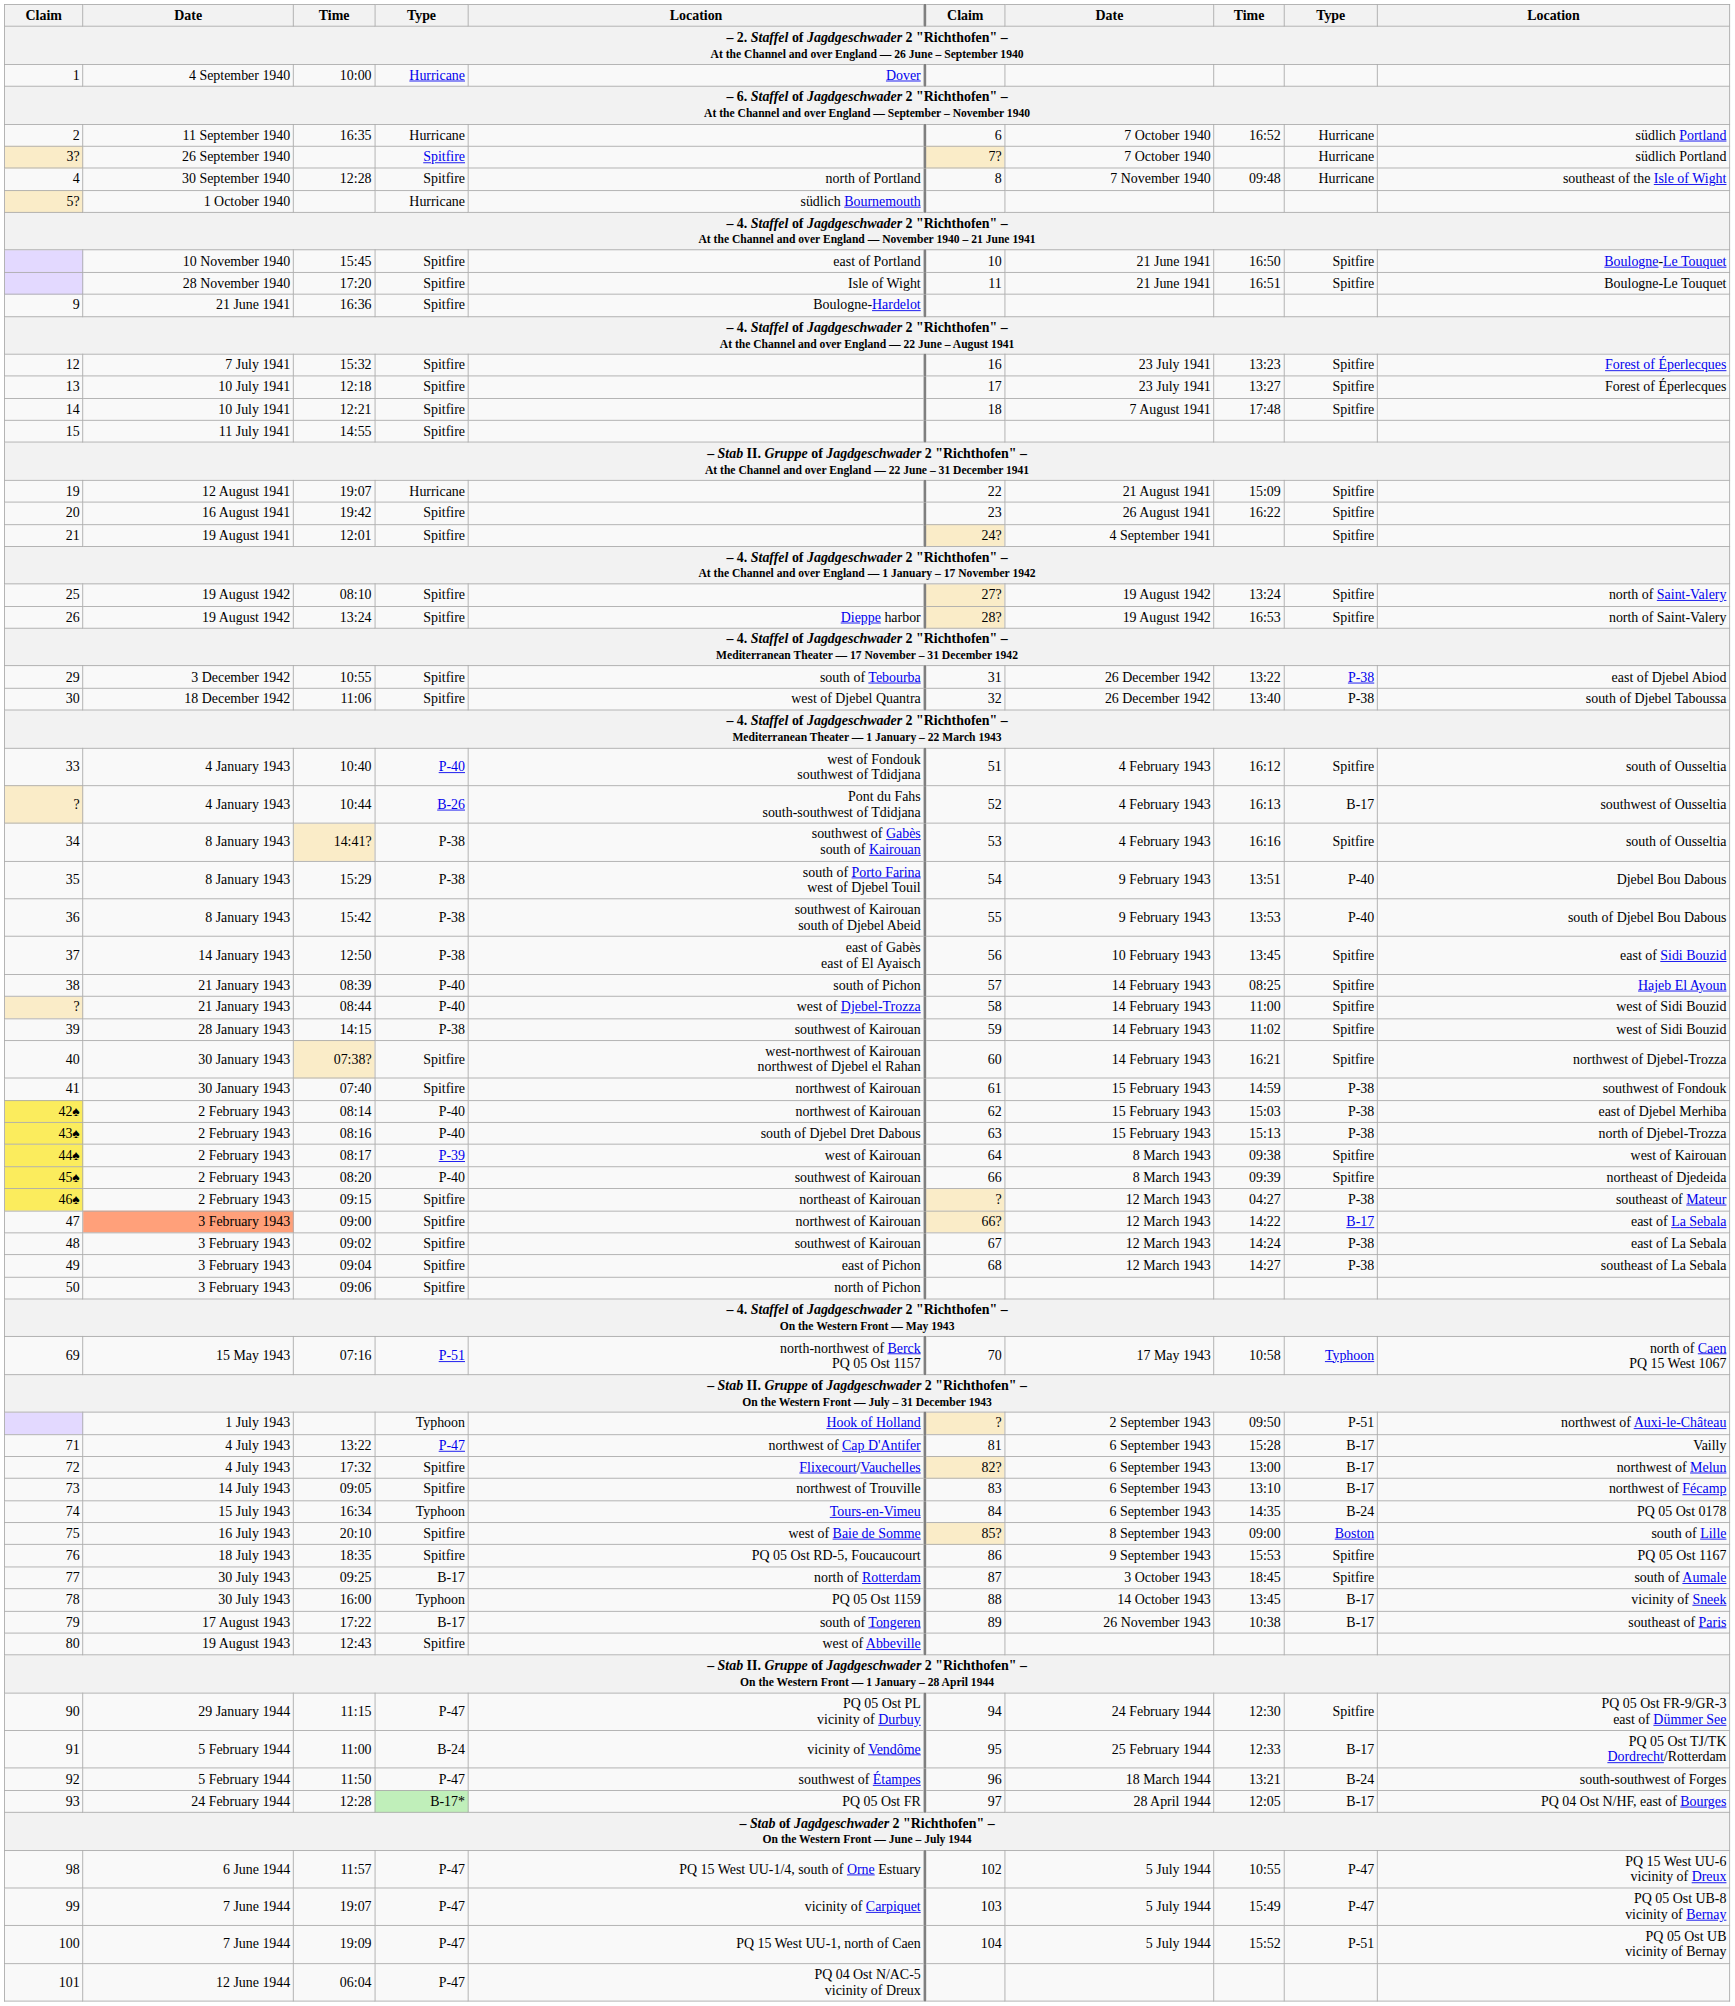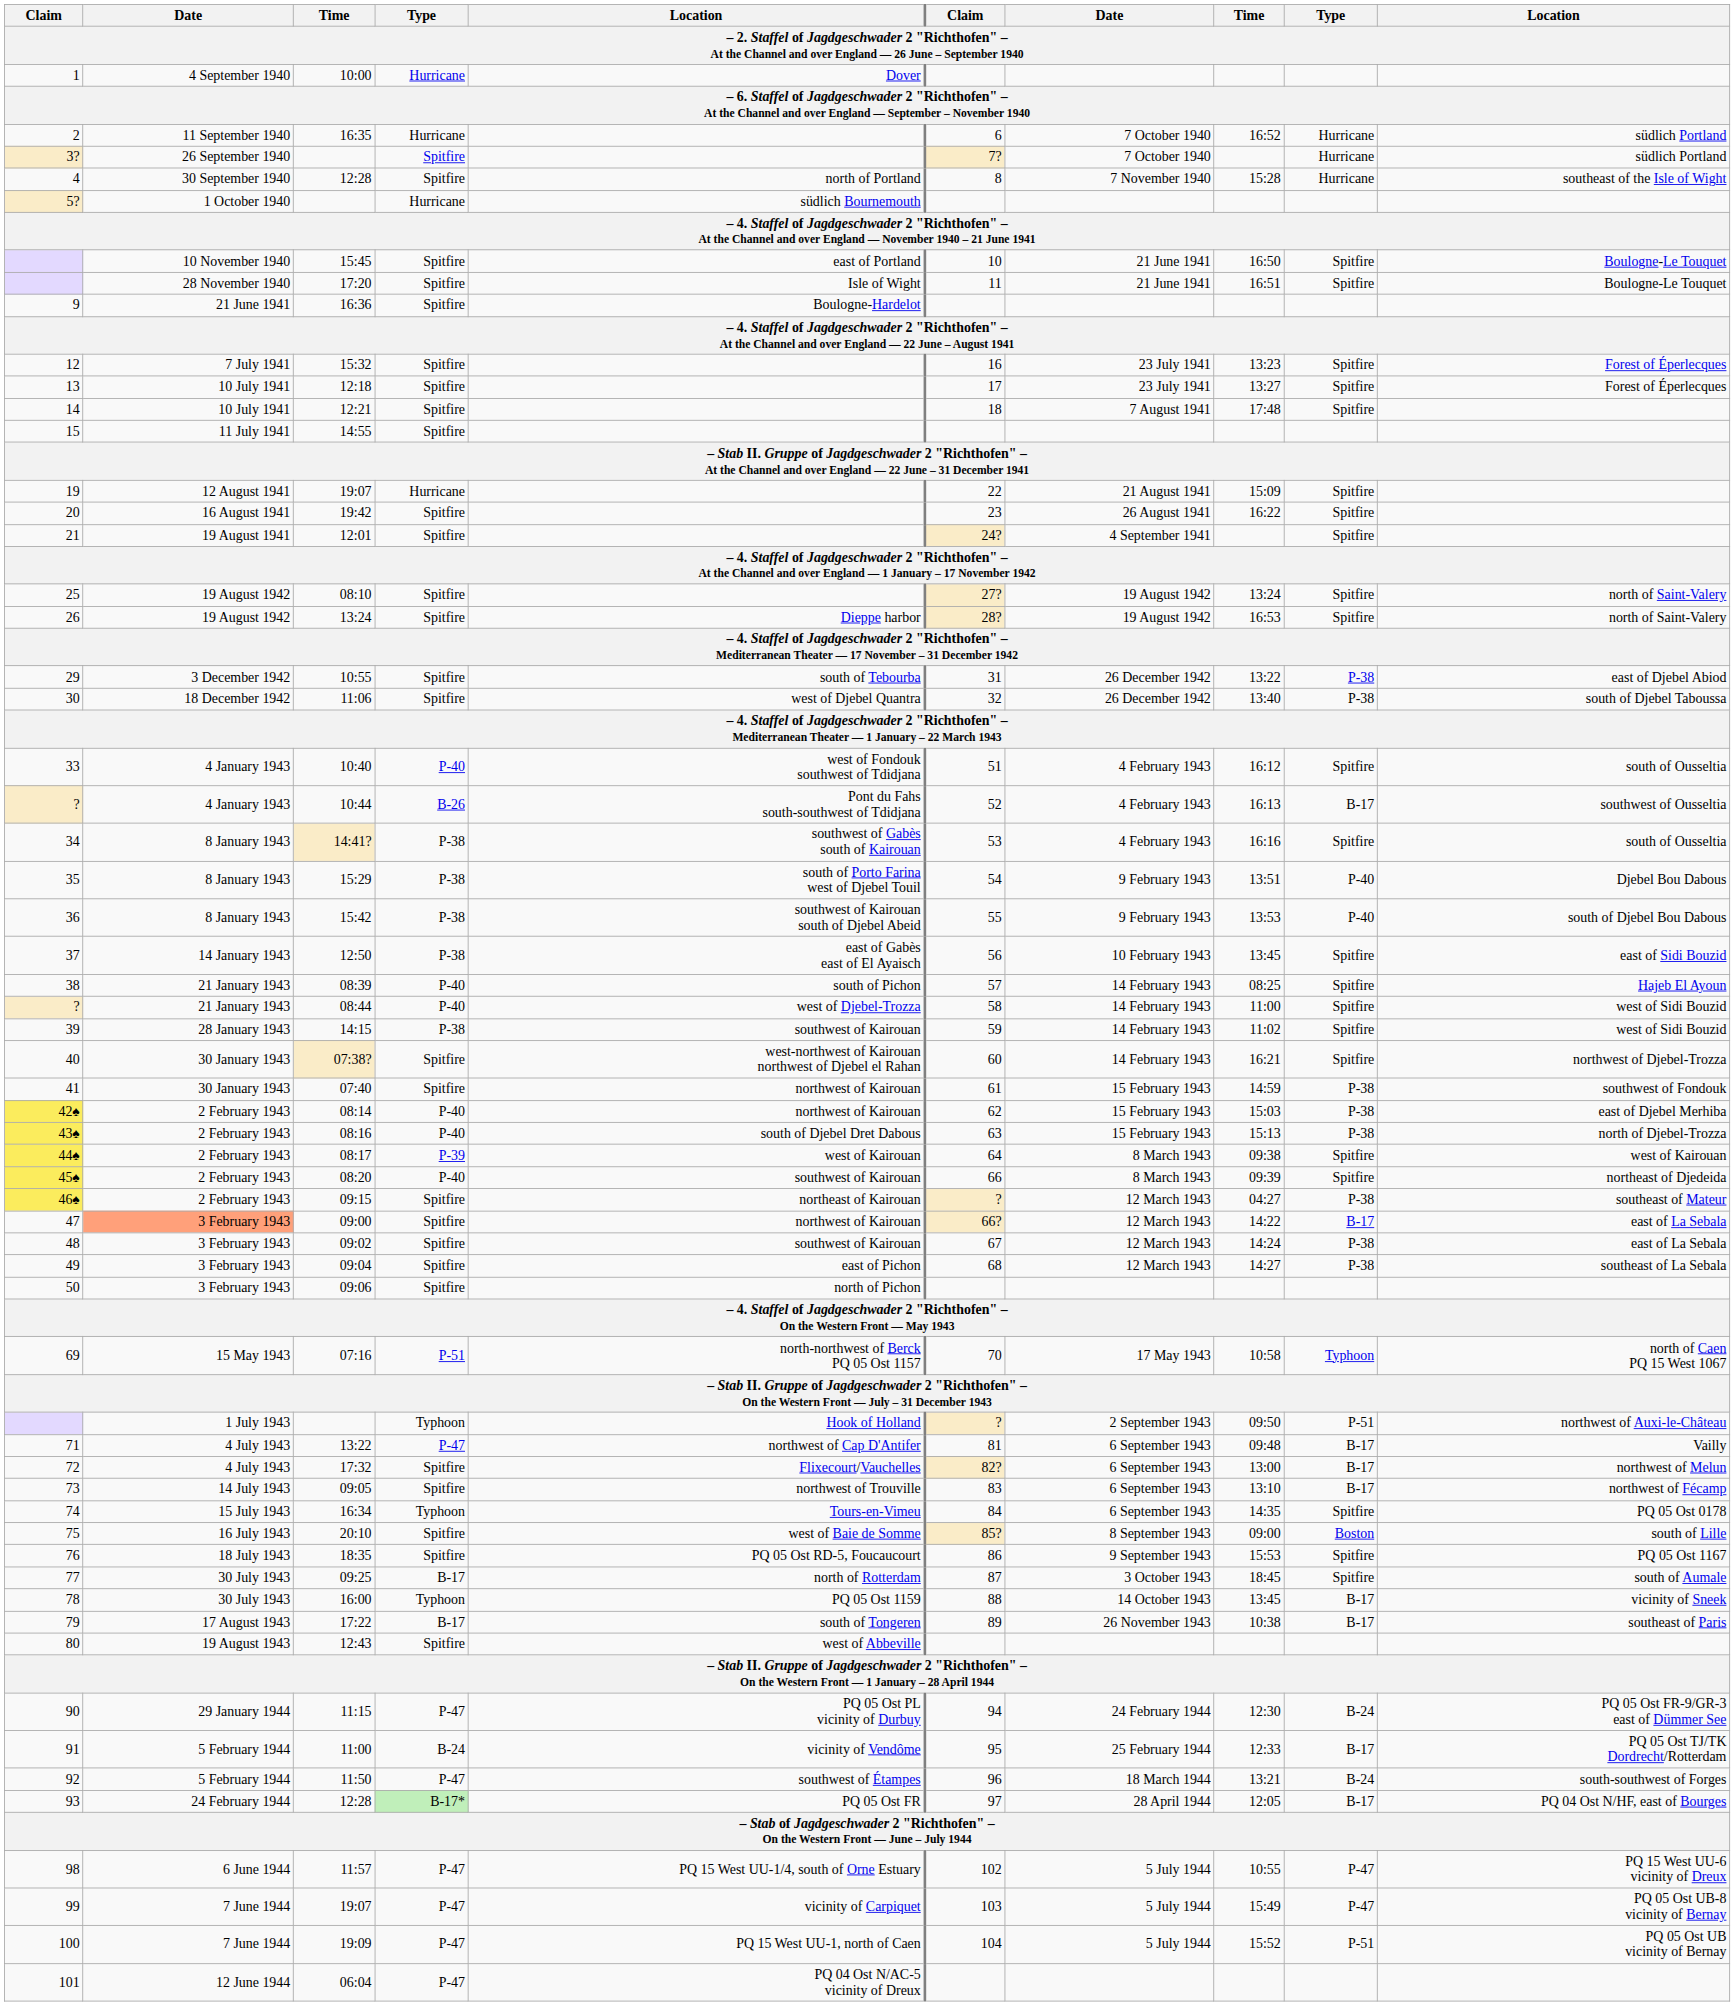4 | column 8: 09:48 -> 15:28
71 | column 8: 15:28 -> 09:48
74 | column 9: B-24 -> Spitfire
90 | column 9: Spitfire -> B-24
